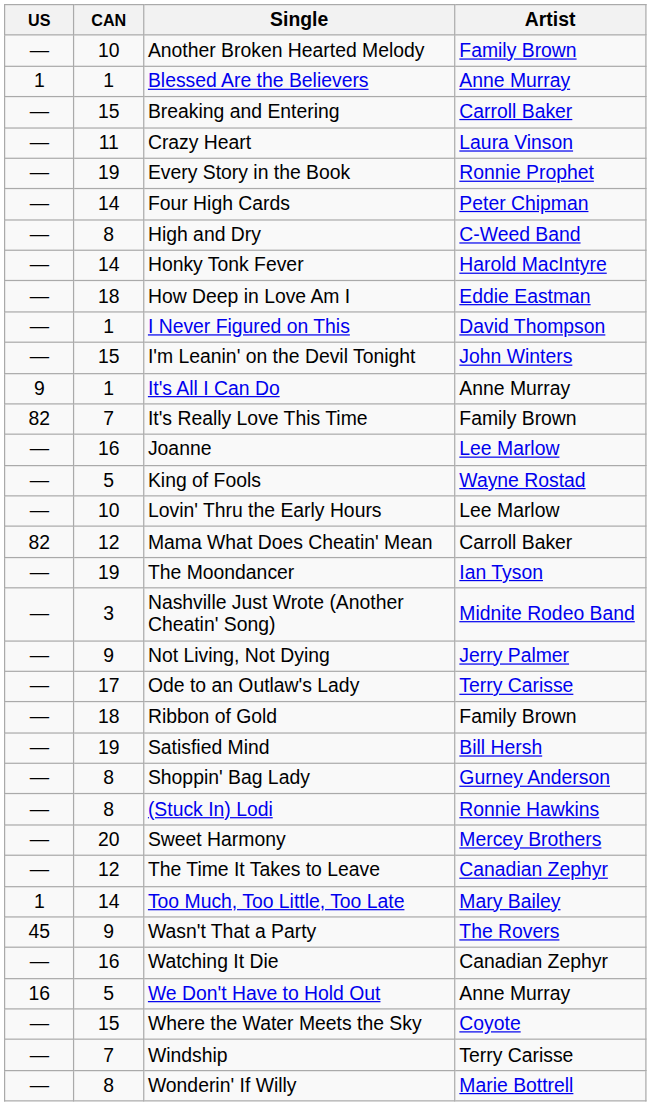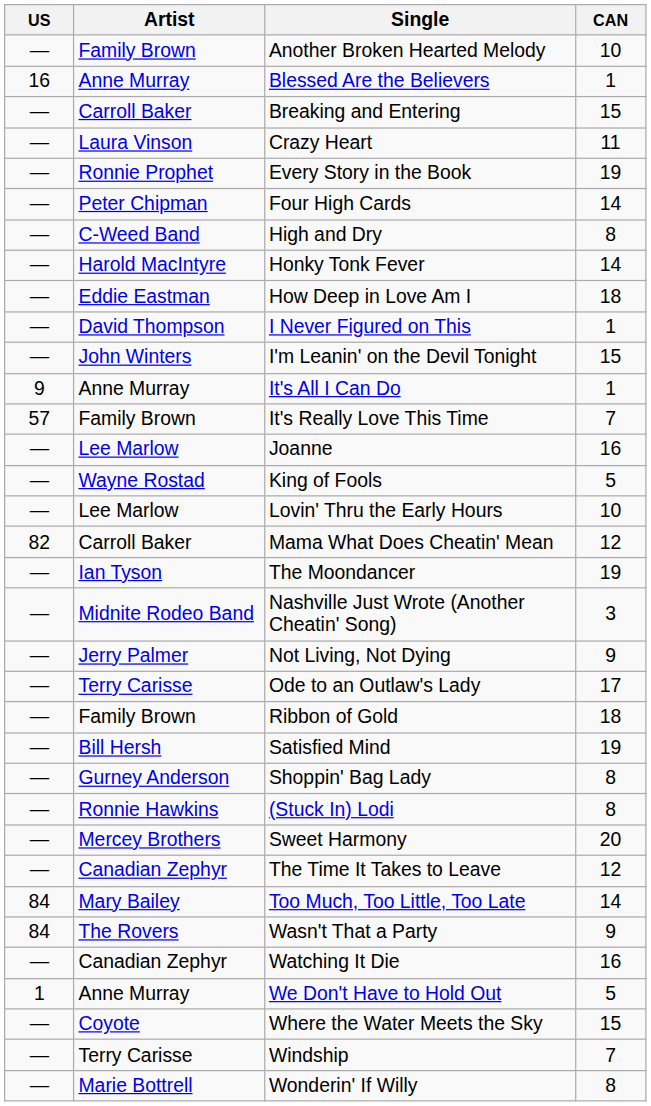columns swapped: CAN <-> Artist
Blessed Are the Believers | US: 1 -> 16
It's Really Love This Time | US: 82 -> 57
Too Much, Too Little, Too Late | US: 1 -> 84
Wasn't That a Party | US: 45 -> 84
We Don't Have to Hold Out | US: 16 -> 1
